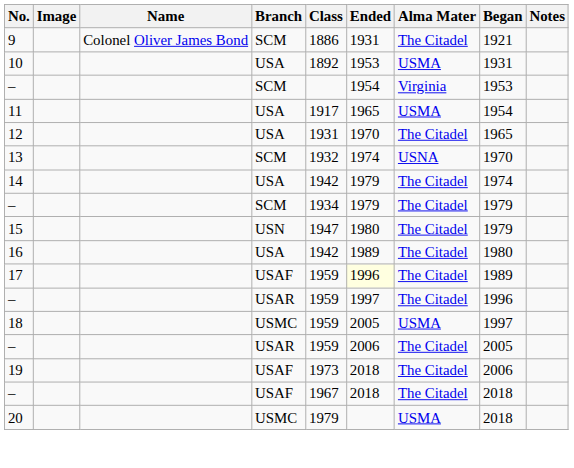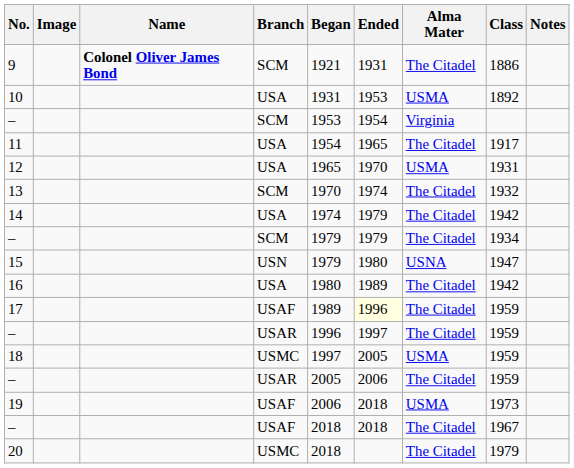columns swapped: Began <-> Class
9 | Name: normal -> bold
11 | Alma Mater: USMA -> The Citadel
12 | Alma Mater: The Citadel -> USMA
13 | Alma Mater: USNA -> The Citadel
15 | Alma Mater: The Citadel -> USNA
19 | Alma Mater: The Citadel -> USMA
20 | Alma Mater: USMA -> The Citadel
